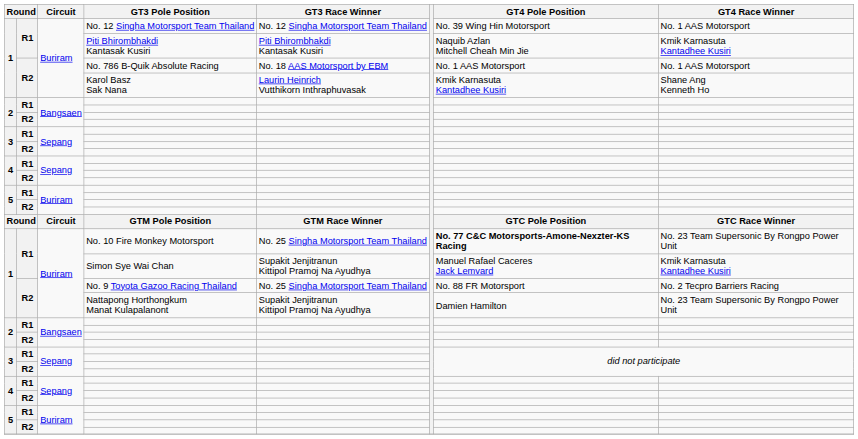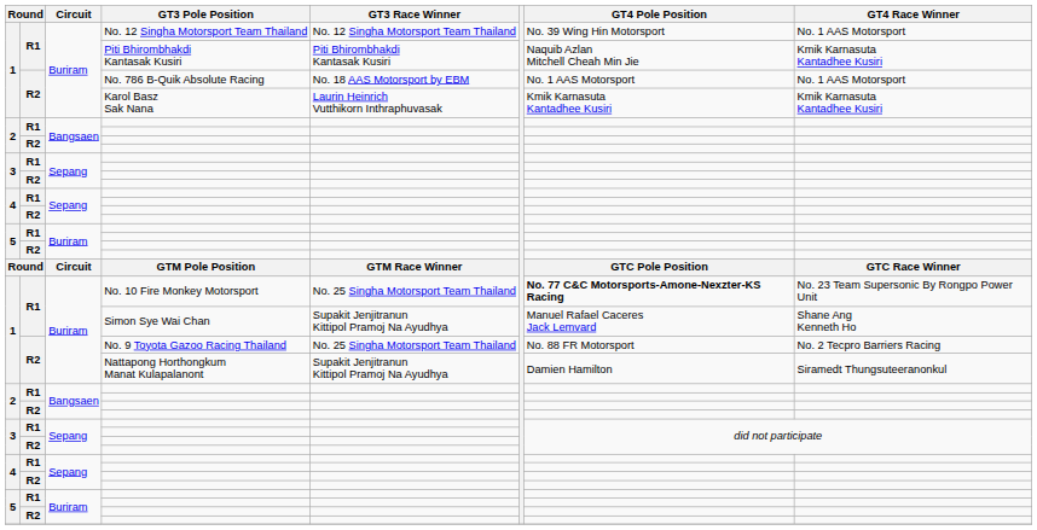Karol Basz Sak Nana | GT4 Race Winner: Shane Ang Kenneth Ho -> Kmik Karnasuta Kantadhee Kusiri
Simon Sye Wai Chan | GT4 Race Winner: Kmik Karnasuta Kantadhee Kusiri -> Shane Ang Kenneth Ho
Nattapong Horthongkum Manat Kulapalanont | GT4 Race Winner: No. 23 Team Supersonic By Rongpo Power Unit -> Siramedt Thungsuteeranonkul
